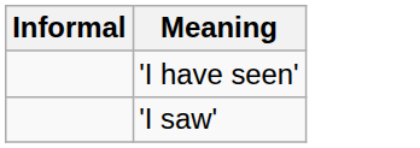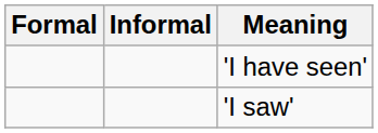+ column: Formal
